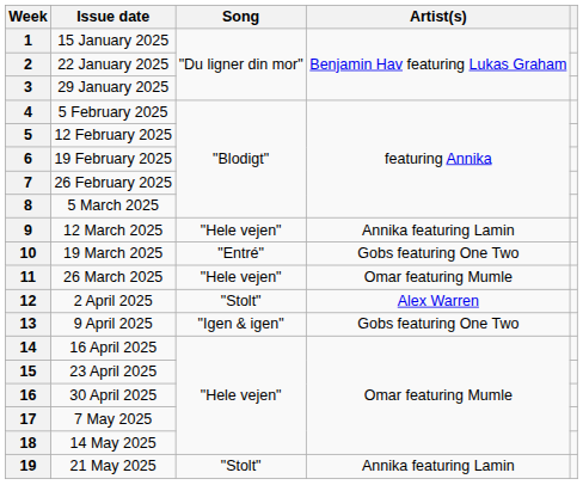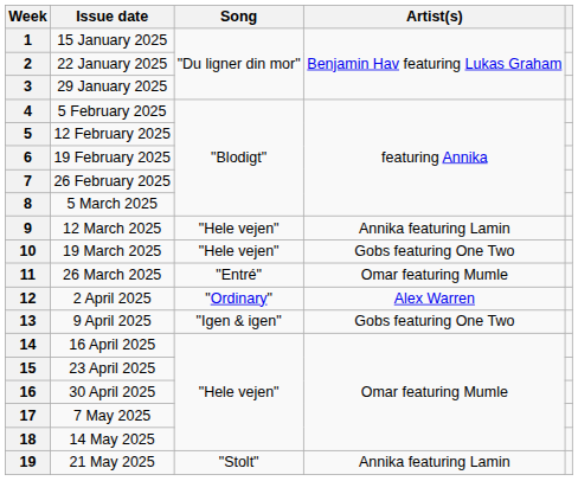10 | Song: "Entré" -> "Hele vejen"
11 | Song: "Hele vejen" -> "Entré"
12 | Song: "Stolt" -> "Ordinary"
